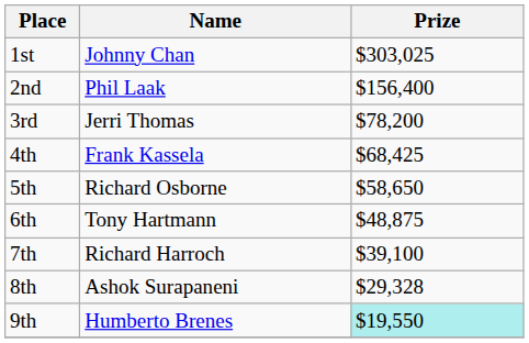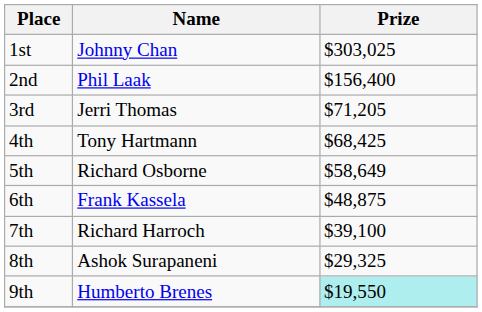3rd | Prize: $78,200 -> $71,205
4th | Name: Frank Kassela -> Tony Hartmann
5th | Prize: $58,650 -> $58,649
6th | Name: Tony Hartmann -> Frank Kassela
8th | Prize: $29,328 -> $29,325
